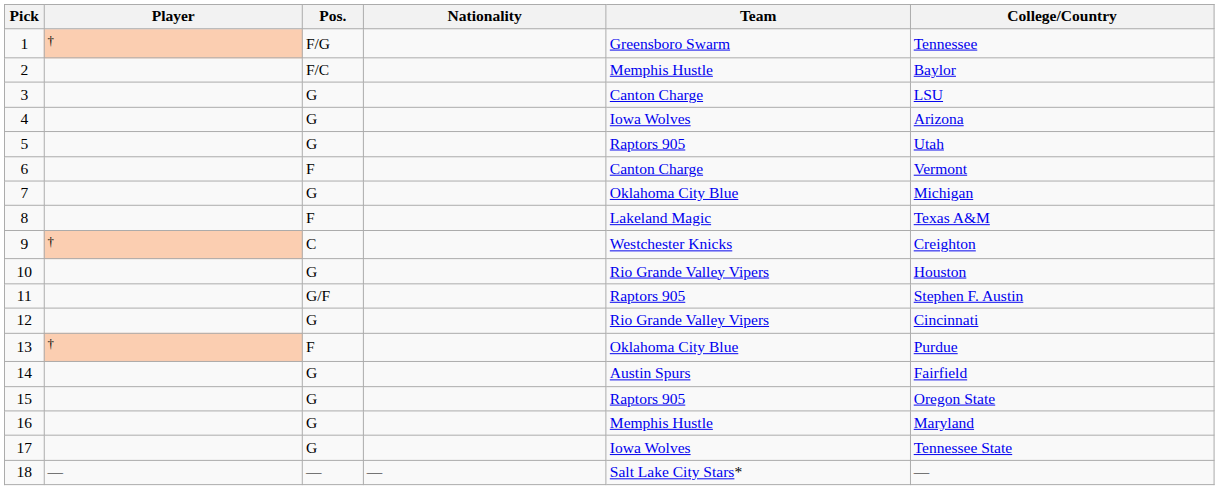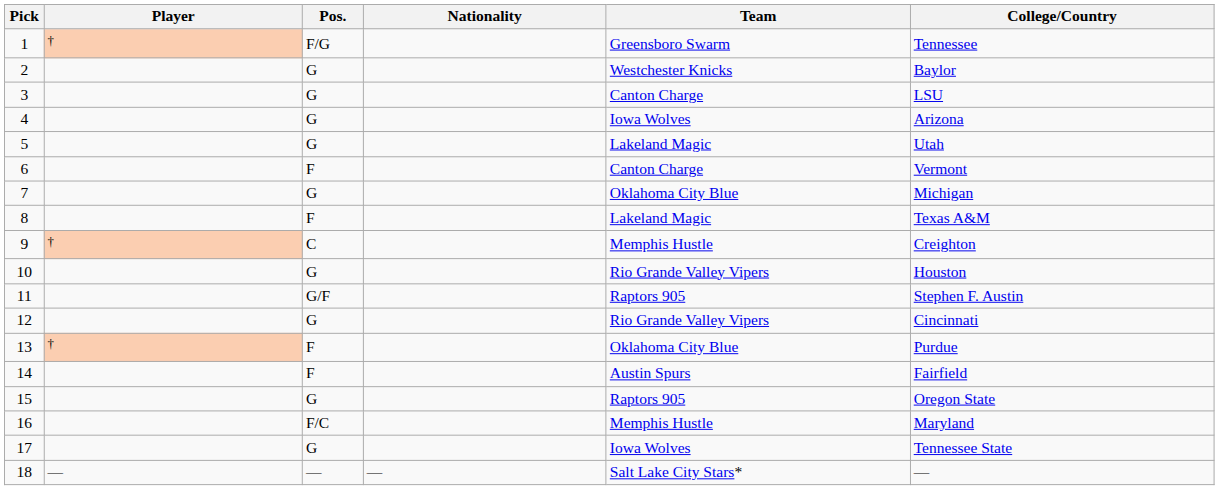2 | Pos.: F/C -> G
2 | Team: Memphis Hustle -> Westchester Knicks
5 | Team: Raptors 905 -> Lakeland Magic
9 | Team: Westchester Knicks -> Memphis Hustle
14 | Pos.: G -> F
16 | Pos.: G -> F/C
